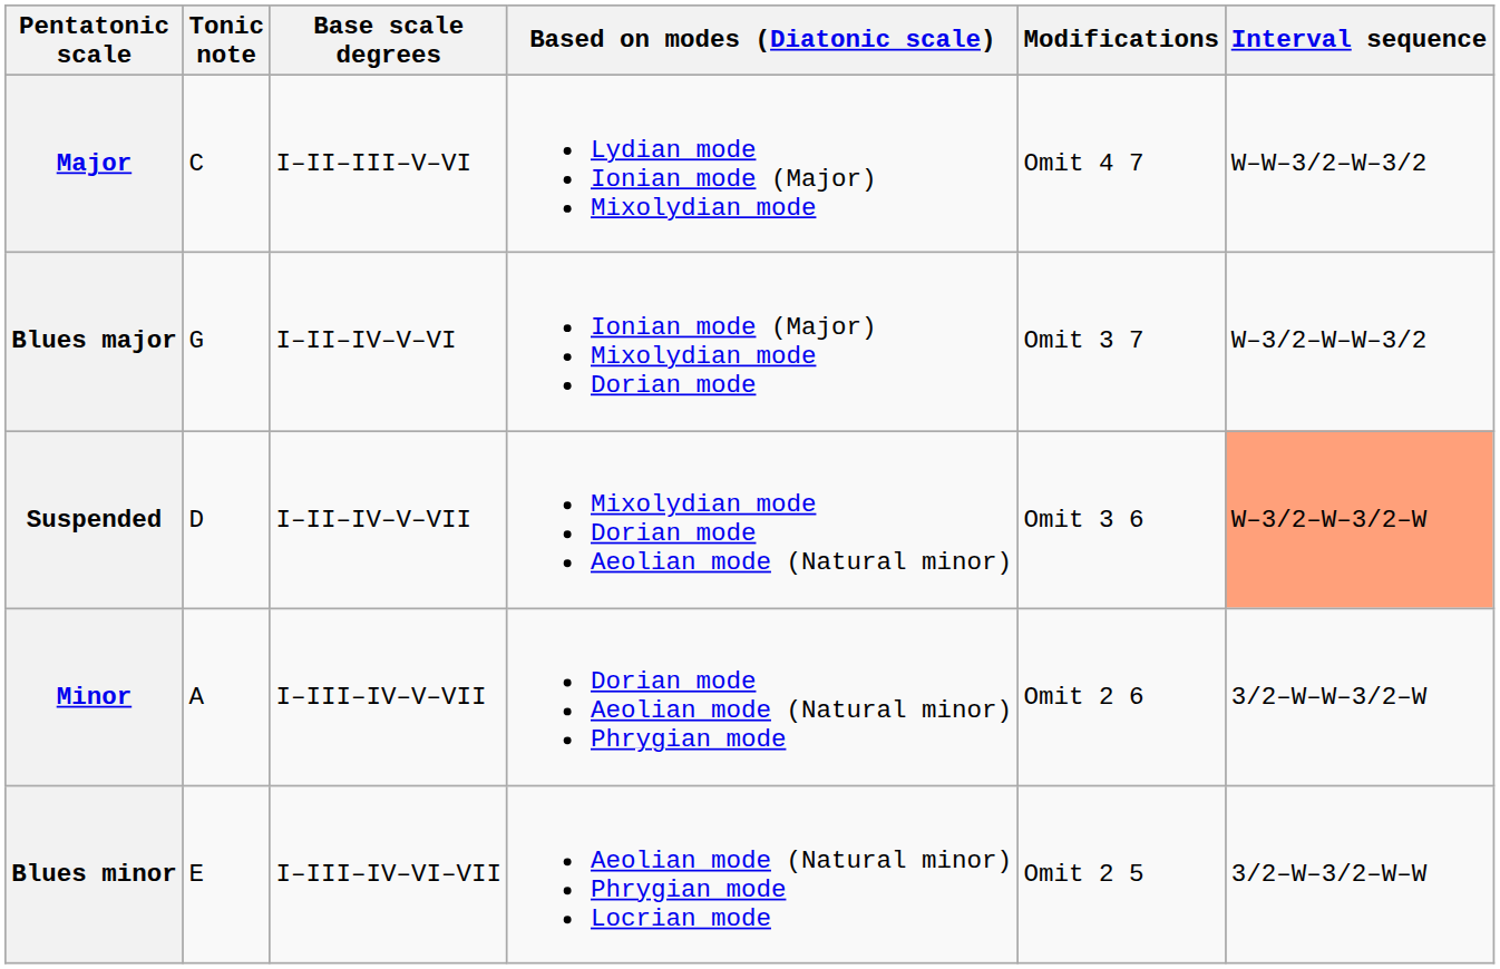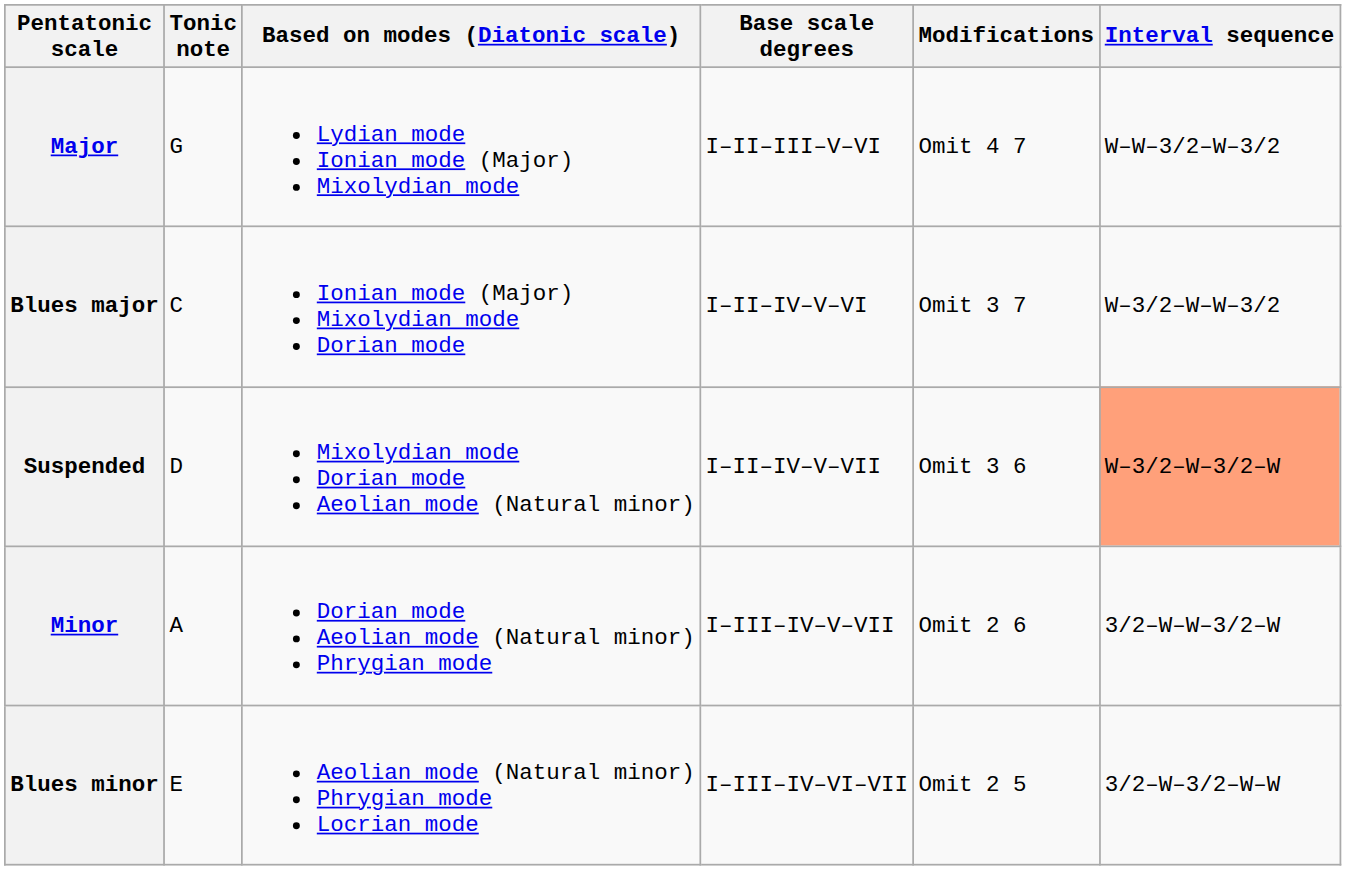columns swapped: Based on modes (Diatonic scale) <-> Base scale degrees
Major | Tonic note: C -> G
Blues major | Tonic note: G -> C
